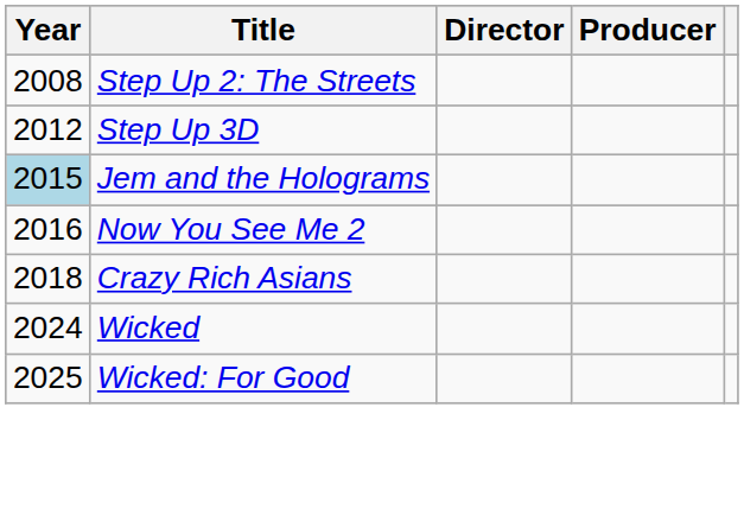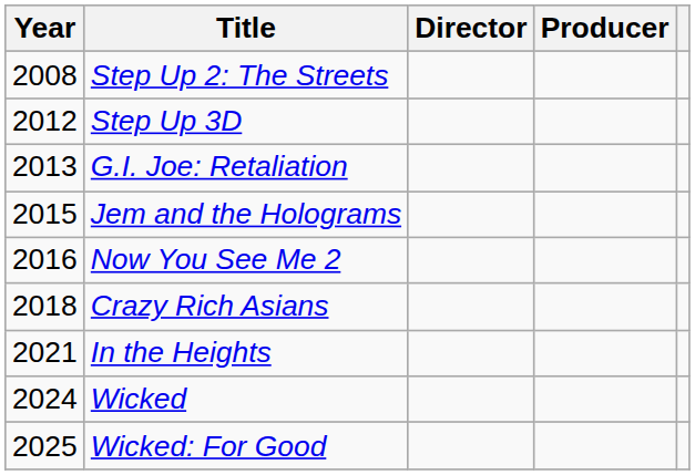+ row: 2013 | G.I. Joe: Retaliation
Jem and the Holograms | Year: lightblue background -> no background
+ row: 2021 | In the Heights
